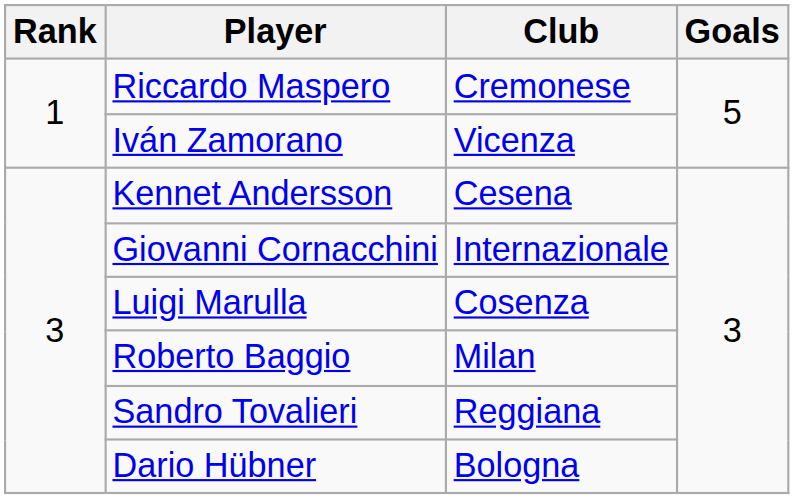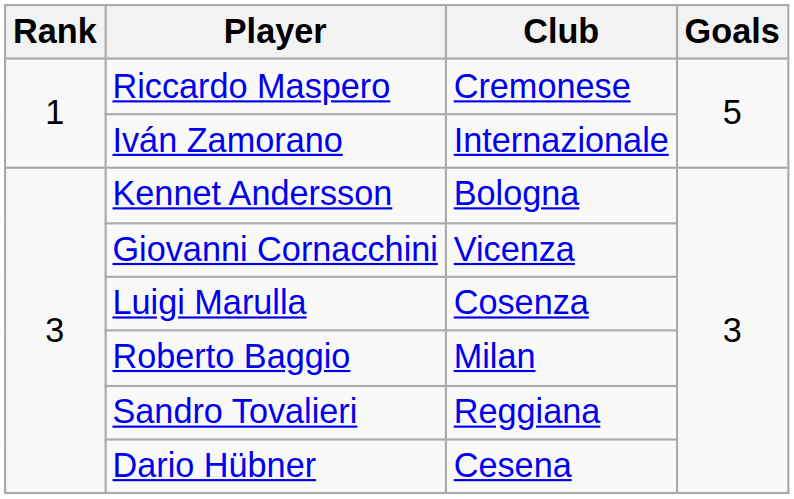Iván Zamorano | Club: Vicenza -> Internazionale
Kennet Andersson | Club: Cesena -> Bologna
Giovanni Cornacchini | Club: Internazionale -> Vicenza
Dario Hübner | Club: Bologna -> Cesena
